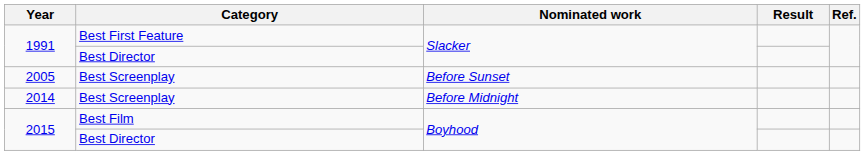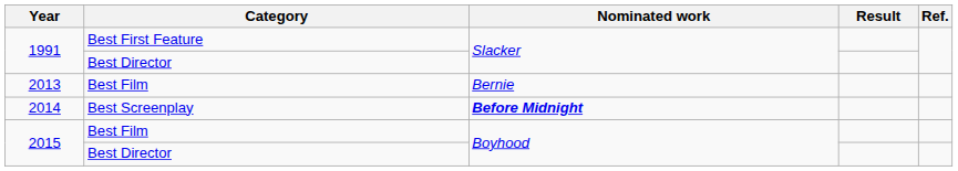- row: 2005 | Best Screenplay | Before Sunset
+ row: 2013 | Best Film | Bernie
2014 | Nominated work: normal -> bold
